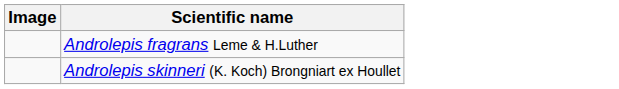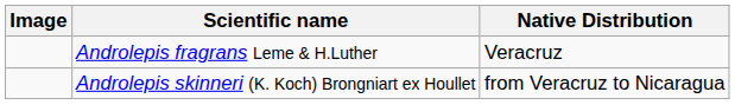+ column: Native Distribution | Veracruz | from Veracruz to Nicaragua
